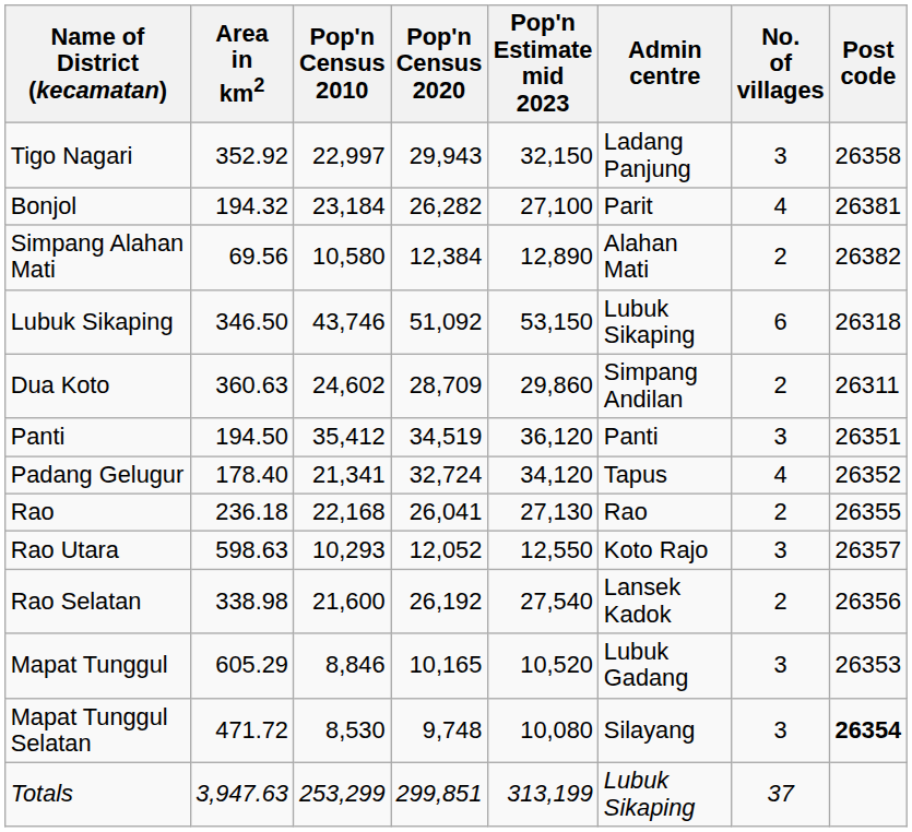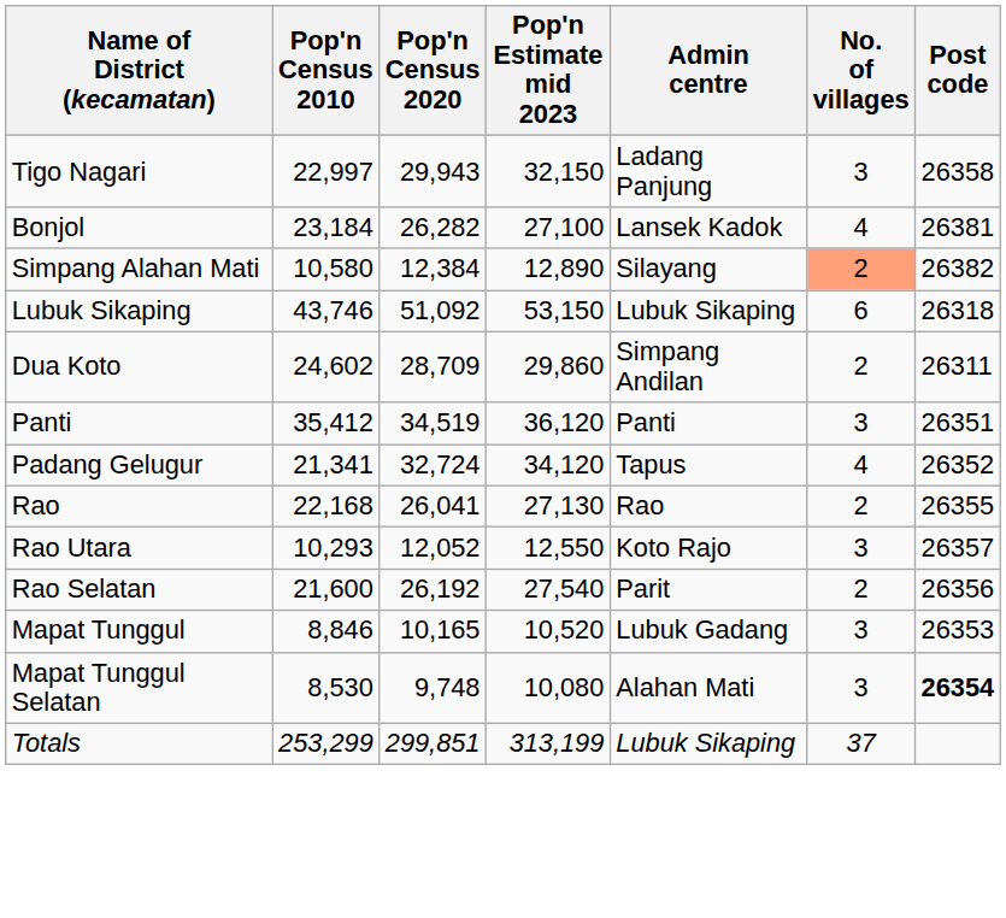- column: Area in km2 | 352.92 | 194.32 | 69.56 | 346.50 | 360.63 | 194.50 | 178.40 | 236.18 | 598.63 | 338.98 | 605.29 | 471.72 | 3,947.63
Bonjol | Admin centre: Parit -> Lansek Kadok
Simpang Alahan Mati | Admin centre: Alahan Mati -> Silayang
Simpang Alahan Mati | No. of villages: no background -> lightsalmon background
Rao Selatan | Admin centre: Lansek Kadok -> Parit
Mapat Tunggul Selatan | Admin centre: Silayang -> Alahan Mati
